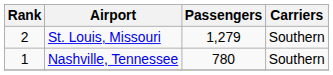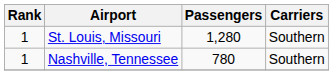St. Louis, Missouri | Rank: 2 -> 1
St. Louis, Missouri | Passengers: 1,279 -> 1,280
